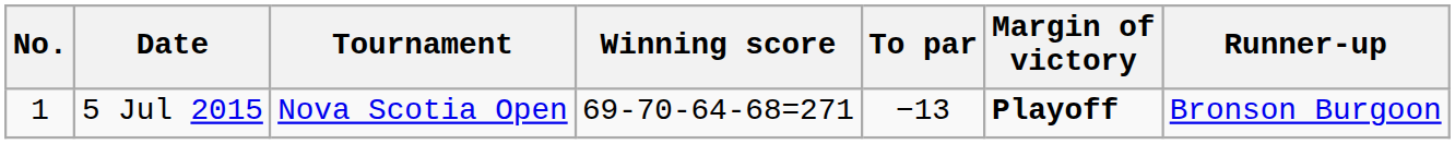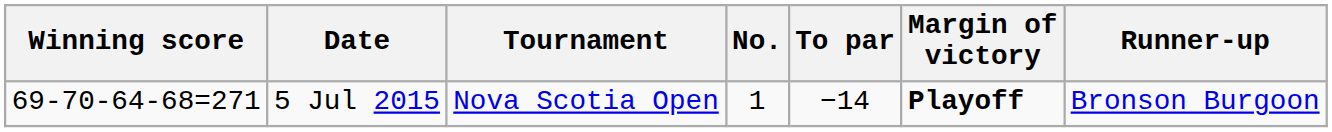columns swapped: No. <-> Winning score
5 Jul 2015 | To par: −13 -> −14
